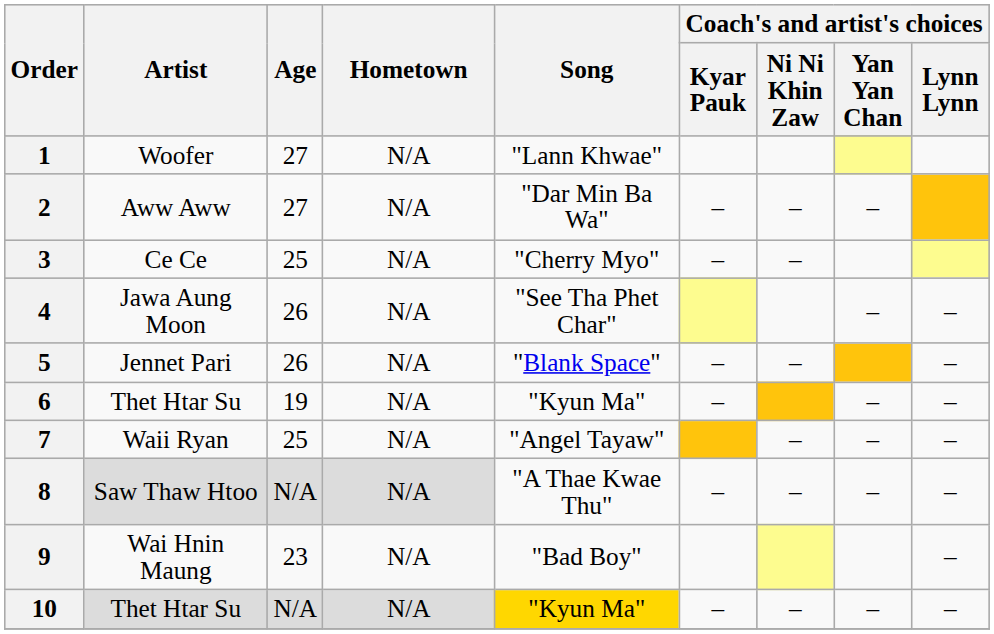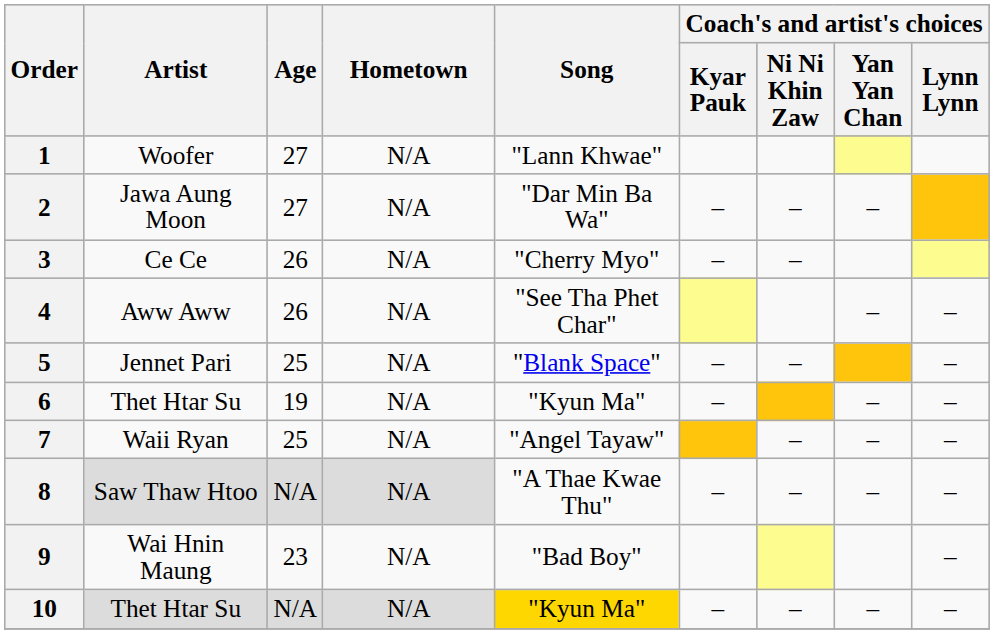2 | Artist: Aww Aww -> Jawa Aung Moon
3 | Age: 25 -> 26
4 | Artist: Jawa Aung Moon -> Aww Aww
5 | Age: 26 -> 25
